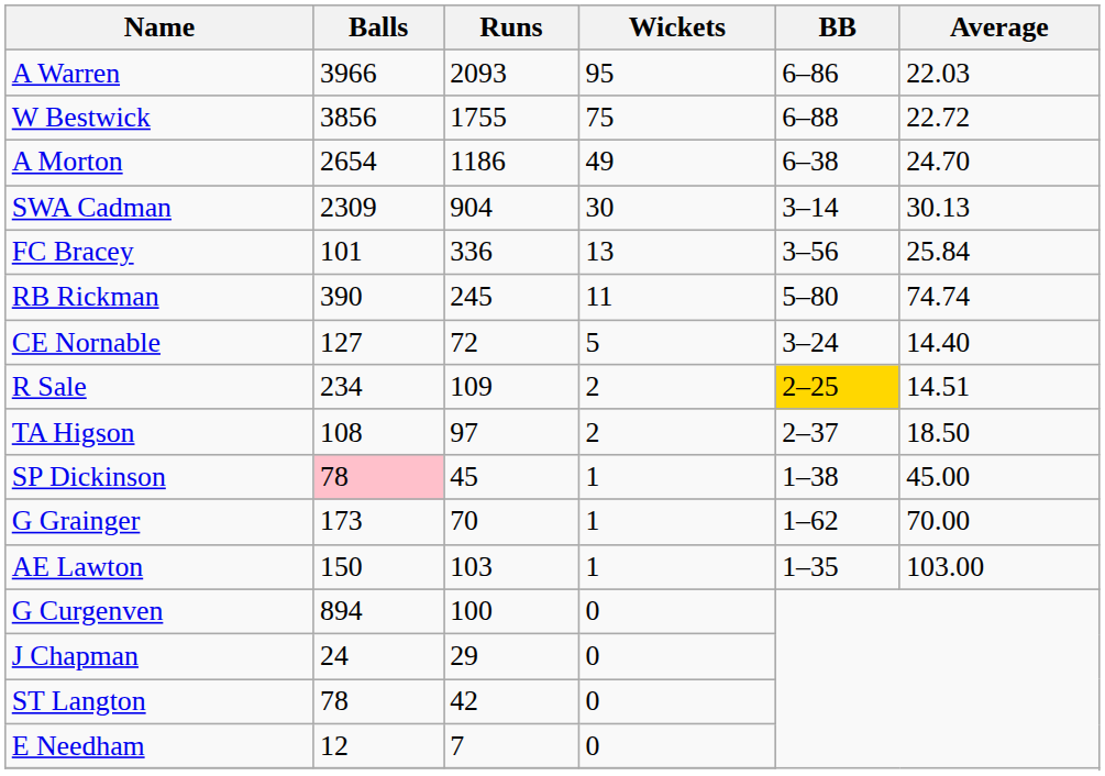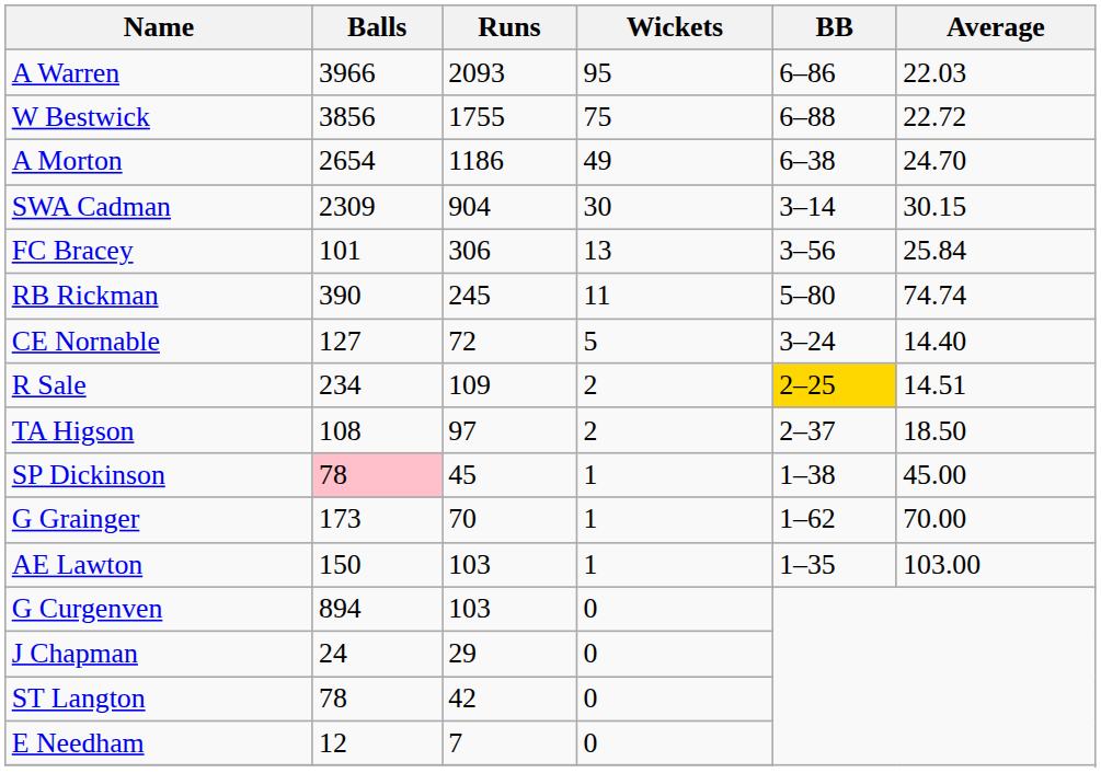SWA Cadman | Average: 30.13 -> 30.15
FC Bracey | Runs: 336 -> 306
G Curgenven | Runs: 100 -> 103
